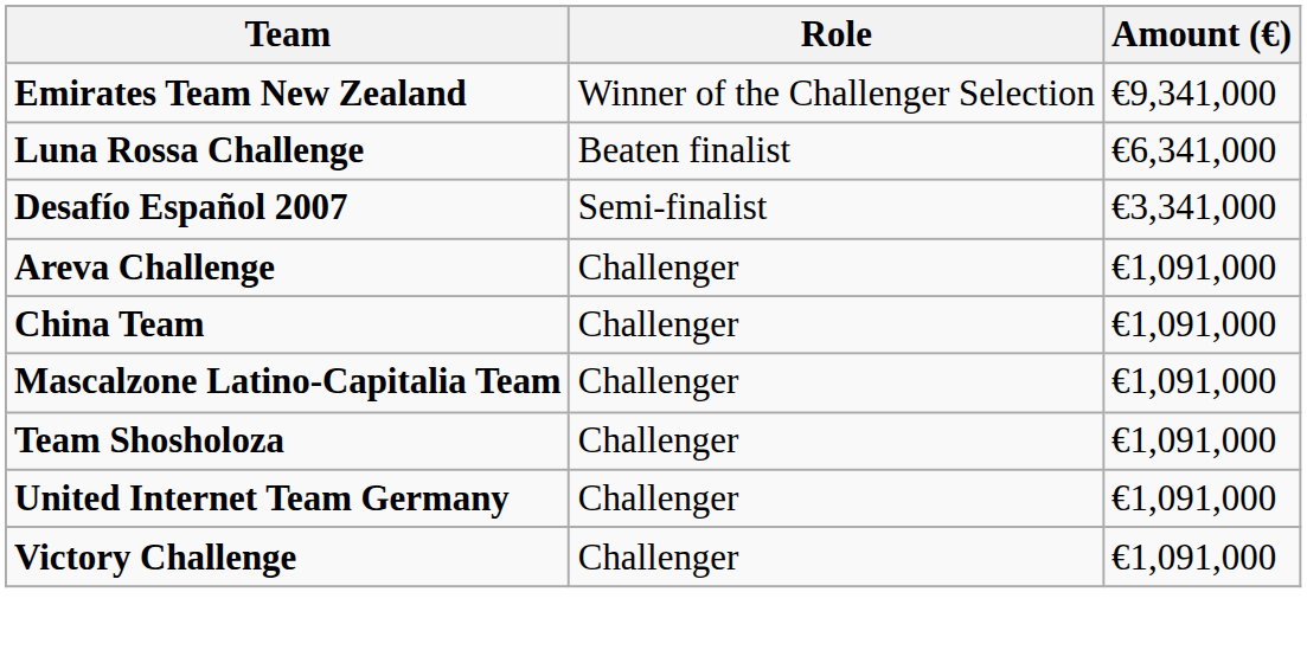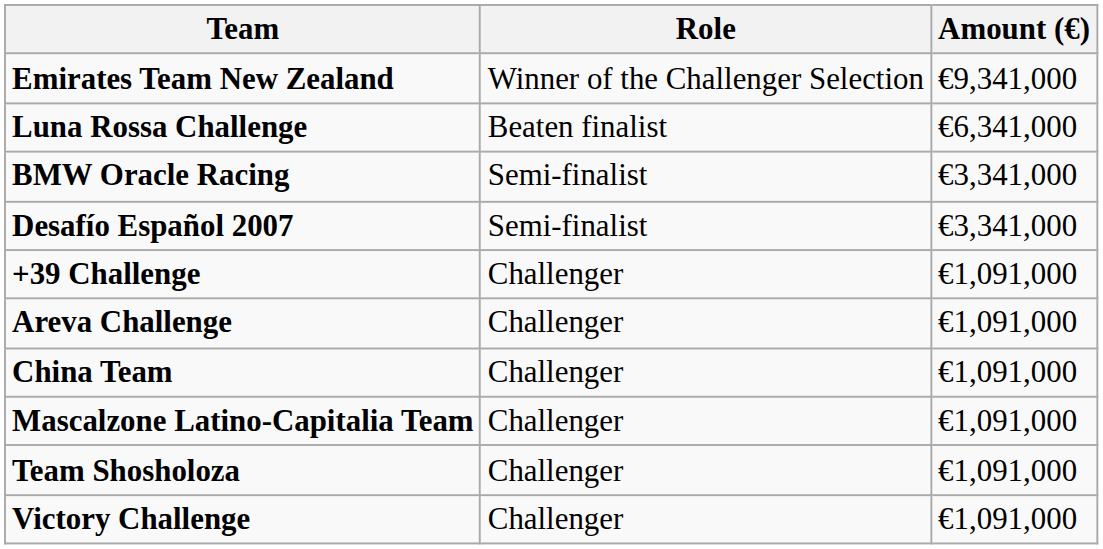+ row: BMW Oracle Racing | Semi-finalist | €3,341,000
+ row: +39 Challenge | Challenger | €1,091,000
- row: United Internet Team Germany | Challenger | €1,091,000
